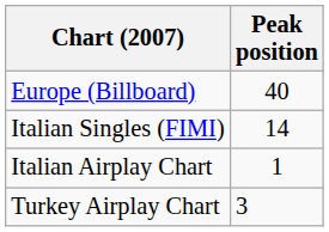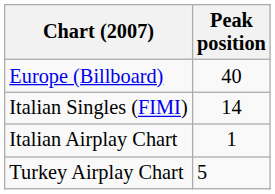Turkey Airplay Chart | Peak position: 3 -> 5
